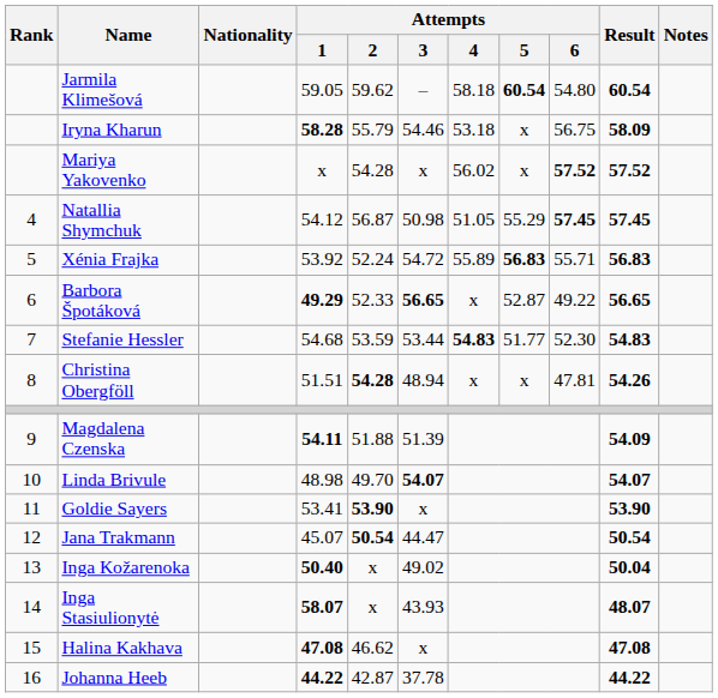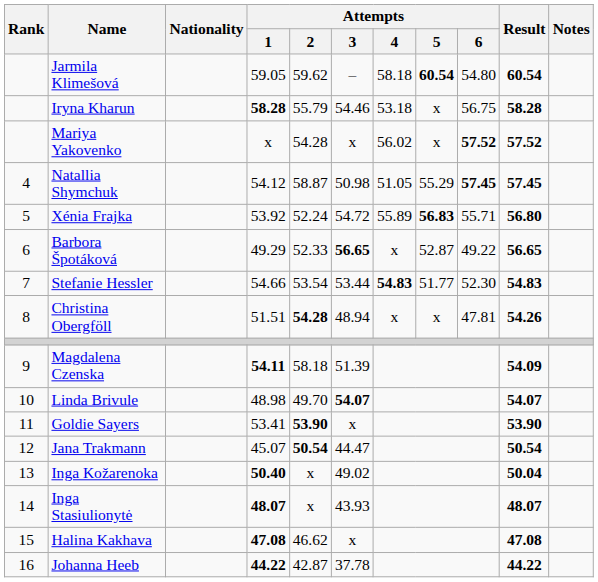Iryna Kharun | Result: 58.09 -> 58.28
Natallia Shymchuk | Attempts / 2: 56.87 -> 58.87
Xénia Frajka | Result: 56.83 -> 56.80
Barbora Špotáková | Attempts / 1: bold -> normal
Stefanie Hessler | Attempts / 1: 54.68 -> 54.66
Stefanie Hessler | Attempts / 2: 53.59 -> 53.54
Magdalena Czenska | Attempts / 2: 51.88 -> 58.18
Inga Stasiulionytė | Attempts / 1: 58.07 -> 48.07
